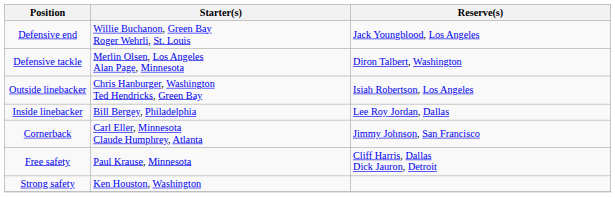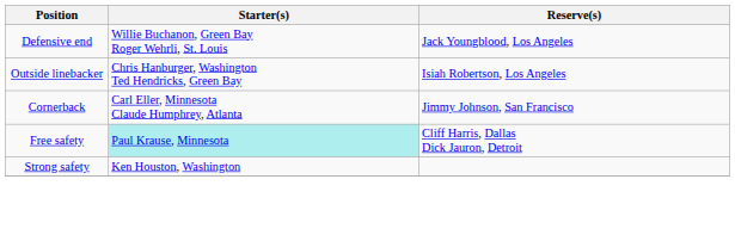- row: Defensive tackle | Merlin Olsen, Los Angeles Alan Page, Minnesota | Diron Talbert, Washington
- row: Inside linebacker | Bill Bergey, Philadelphia | Lee Roy Jordan, Dallas
Free safety | Starter(s): no background -> paleturquoise background
